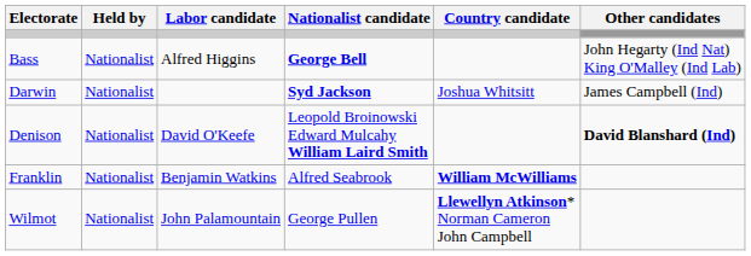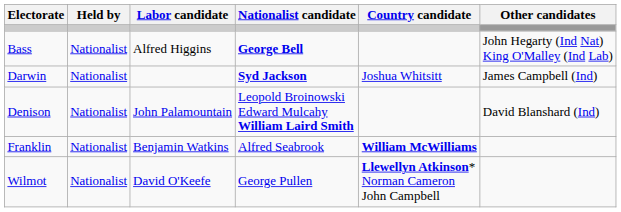Denison | Labor candidate: David O'Keefe -> John Palamountain
Denison | Other candidates: bold -> normal
Wilmot | Labor candidate: John Palamountain -> David O'Keefe
